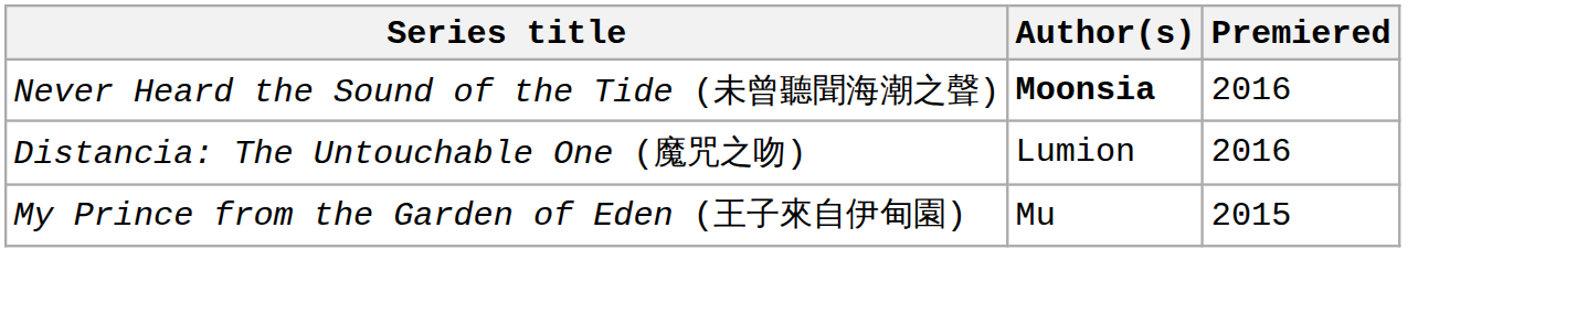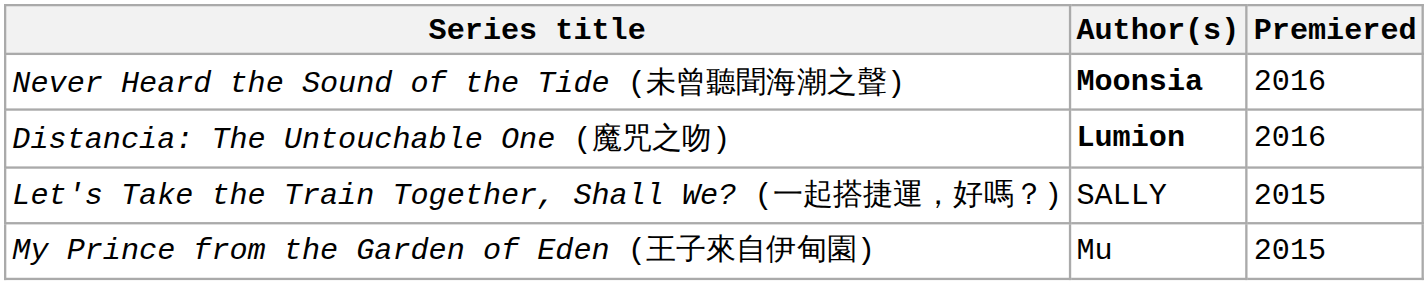Distancia: The Untouchable One (魔咒之吻) | Author(s): normal -> bold
+ row: Let's Take the Train Together, Shall We? (一起搭捷運，好嗎？) | SALLY | 2015
